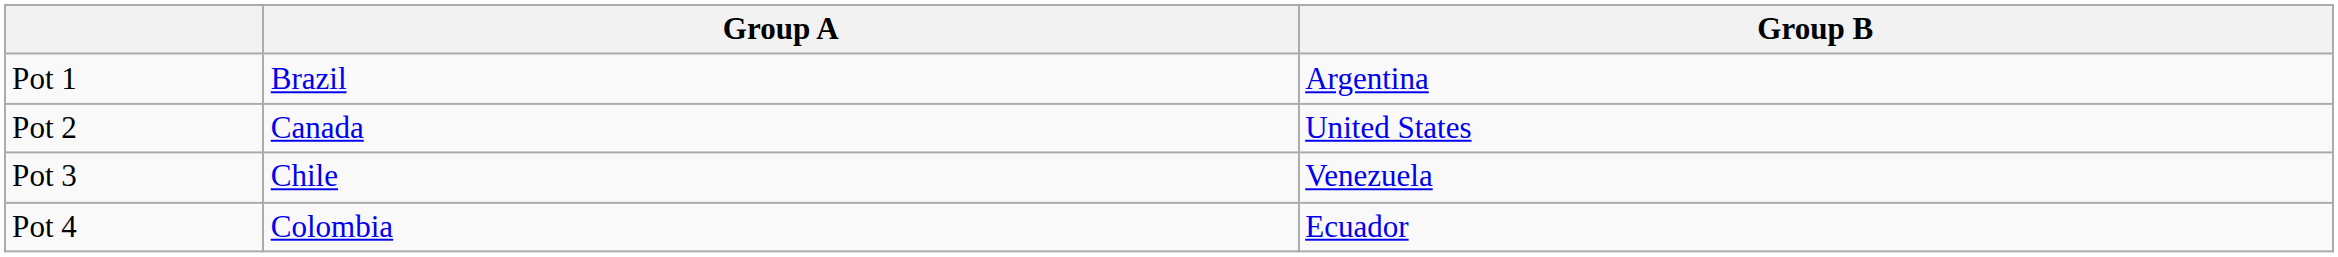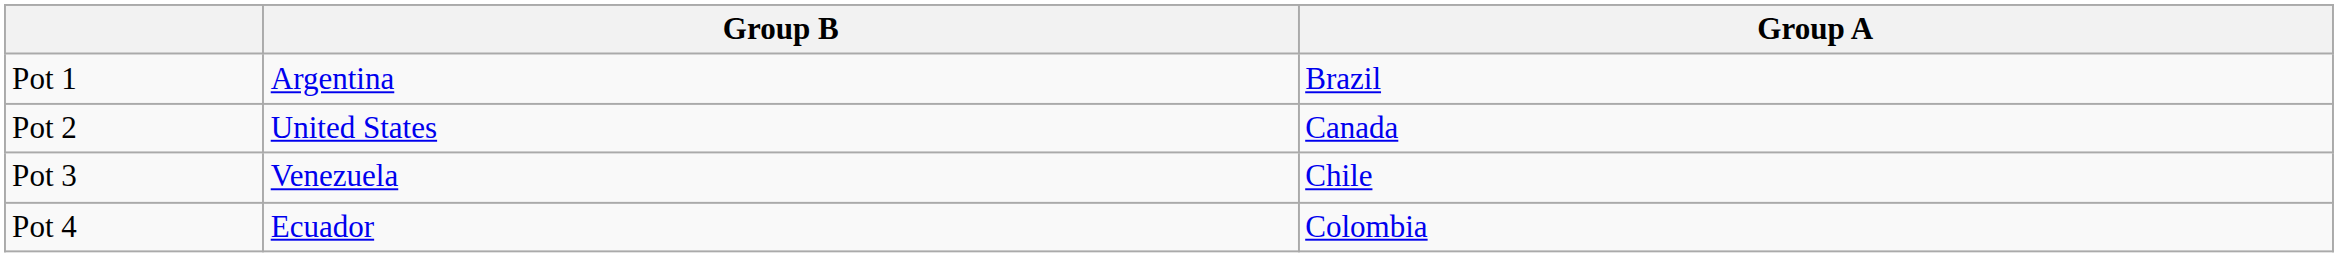columns swapped: Group A <-> Group B
